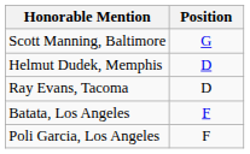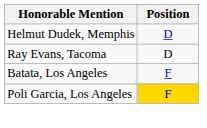- row: Scott Manning, Baltimore | G
Poli Garcia, Los Angeles | Position: no background -> gold background
